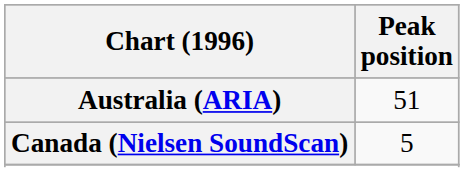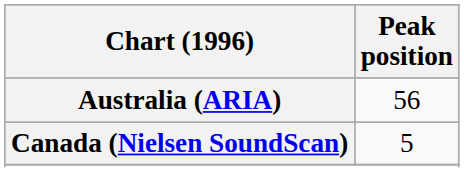Australia (ARIA) | Peak position: 51 -> 56
